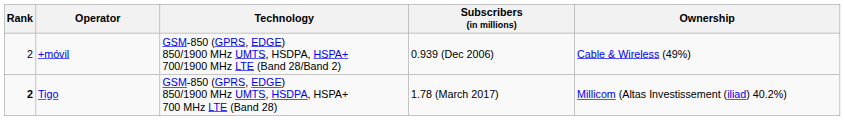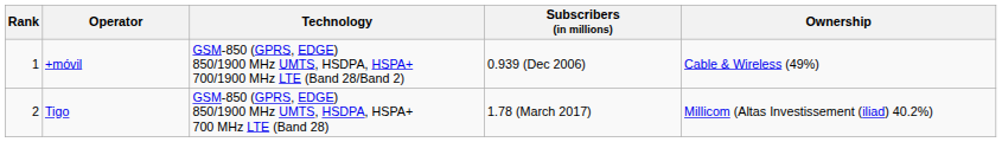+móvil | Rank: 2 -> 1
Tigo | Rank: bold -> normal
